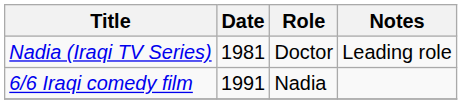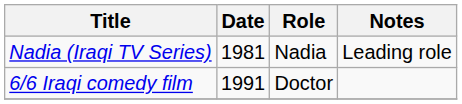Nadia (Iraqi TV Series) | Role: Doctor -> Nadia
6/6 Iraqi comedy film | Role: Nadia -> Doctor
